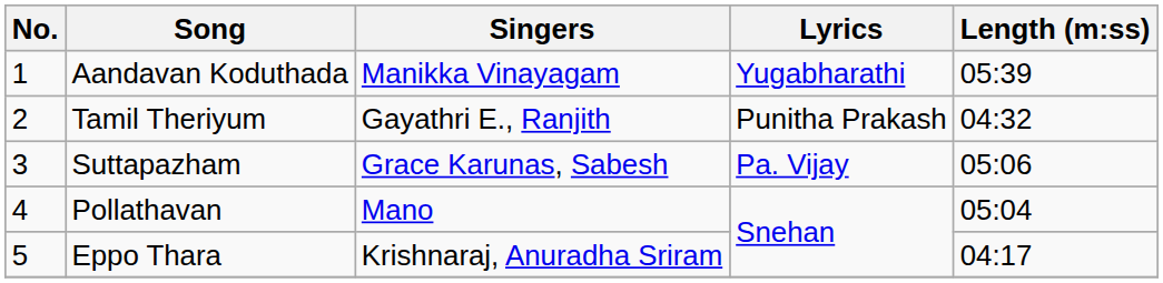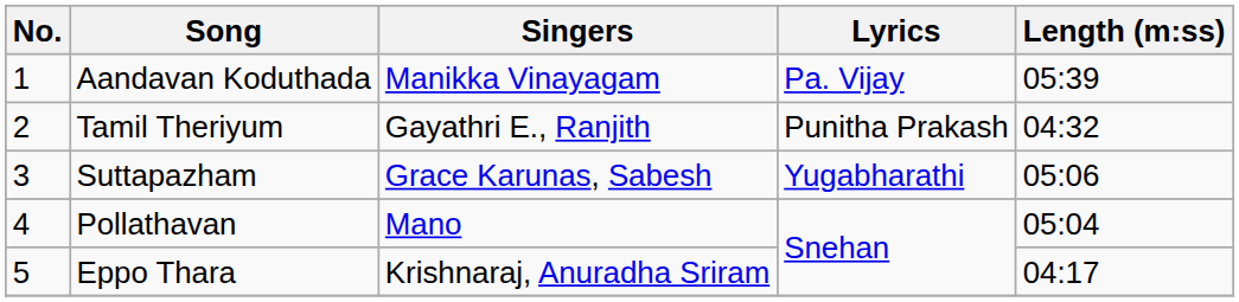Aandavan Koduthada | Lyrics: Yugabharathi -> Pa. Vijay
Suttapazham | Lyrics: Pa. Vijay -> Yugabharathi
